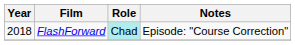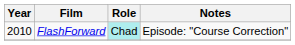FlashForward | Year: 2018 -> 2010
